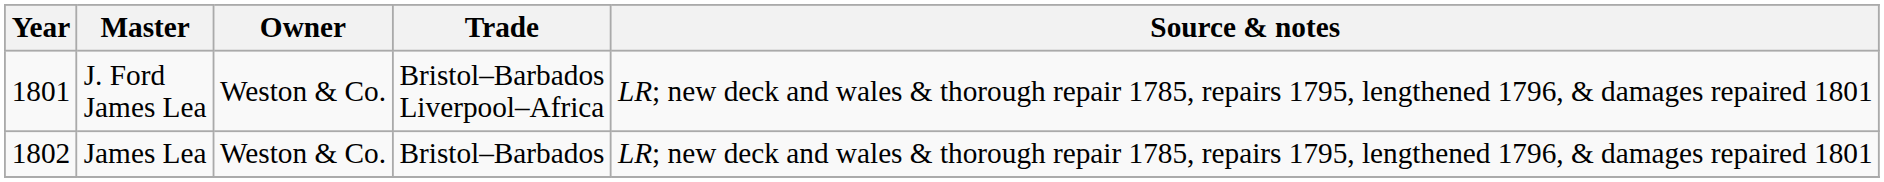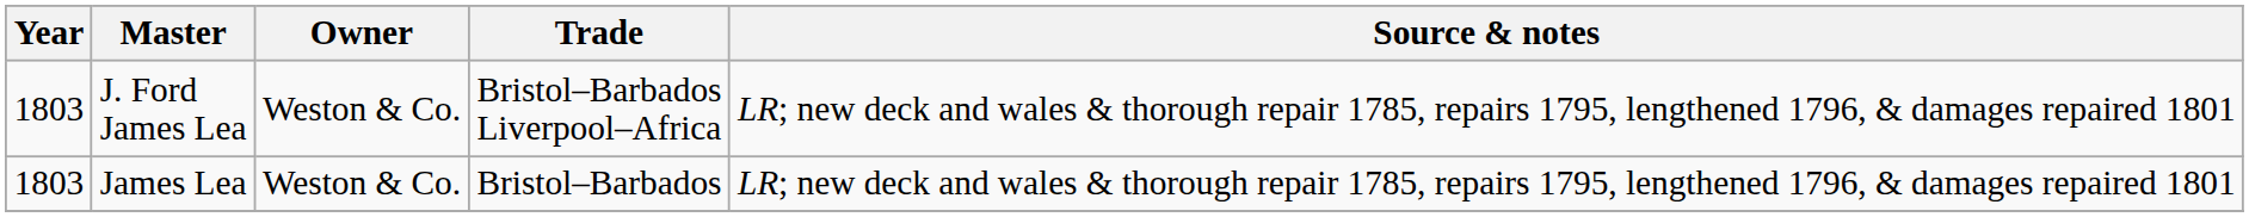J. Ford James Lea | Year: 1801 -> 1803
James Lea | Year: 1802 -> 1803
